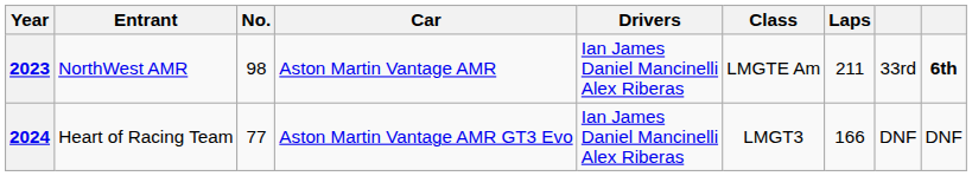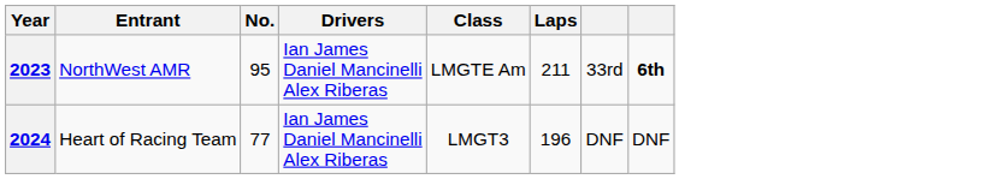- column: Car | Aston Martin Vantage AMR | Aston Martin Vantage AMR GT3 Evo
2023 | No.: 98 -> 95
2024 | Laps: 166 -> 196
